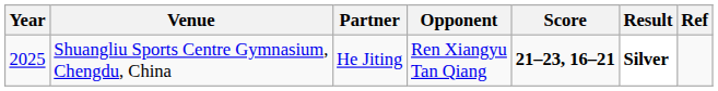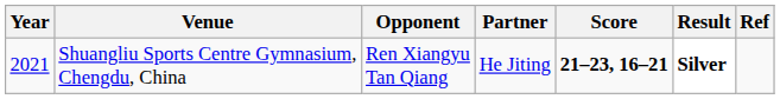columns swapped: Partner <-> Opponent
Shuangliu Sports Centre Gymnasium, Chengdu, China | Year: 2025 -> 2021
